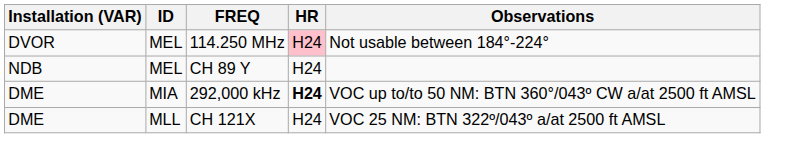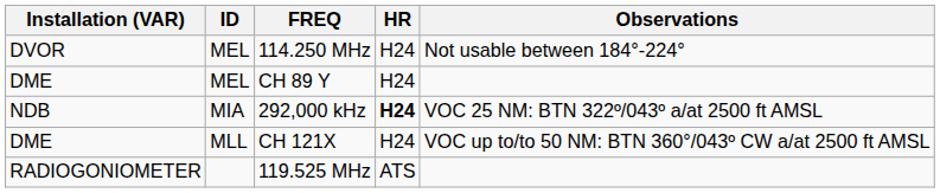114.250 MHz | HR: pink background -> no background
CH 89 Y | Installation (VAR): NDB -> DME
292,000 kHz | Installation (VAR): DME -> NDB
292,000 kHz | Observations: VOC up to/to 50 NM: BTN 360°/043º CW a/at 2500 ft AMSL -> VOC 25 NM: BTN 322º/043º a/at 2500 ft AMSL
CH 121X | Observations: VOC 25 NM: BTN 322º/043º a/at 2500 ft AMSL -> VOC up to/to 50 NM: BTN 360°/043º CW a/at 2500 ft AMSL
+ row: RADIOGONIOMETER | 119.525 MHz | ATS
